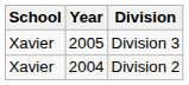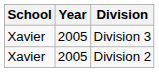Division 2 | Year: 2004 -> 2005
